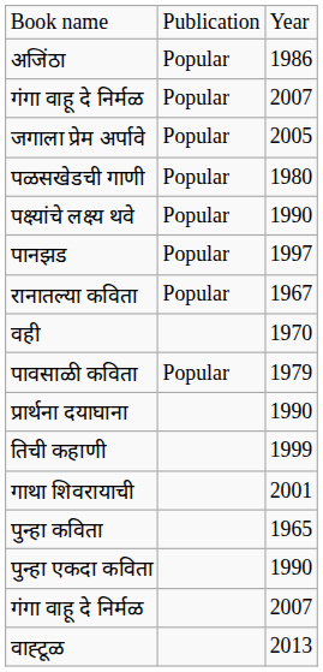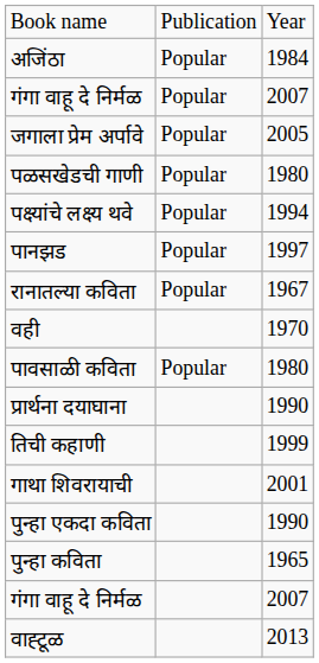अजिंठा | column 3: 1986 -> 1984
पक्ष्यांचे लक्ष्य थवे | column 3: 1990 -> 1994
पावसाळी कविता | column 3: 1979 -> 1980
rows swapped: पुन्हा कविता <-> पुन्हा एकदा कविता
